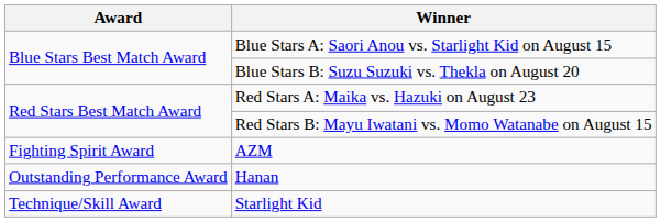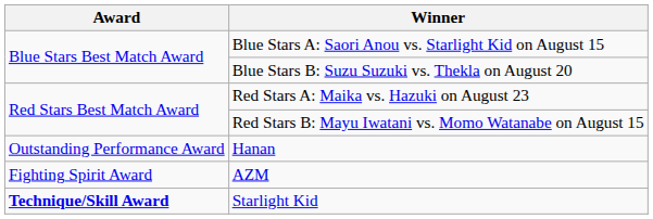rows swapped: AZM <-> Hanan
Starlight Kid | Award: normal -> bold
